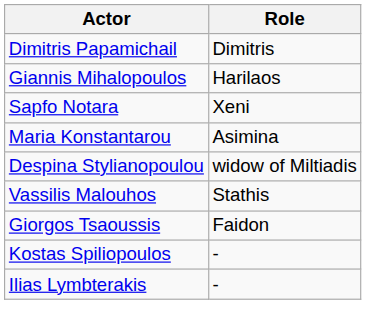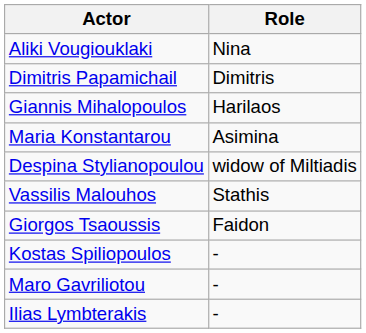+ row: Aliki Vougiouklaki | Nina
- row: Sapfo Notara | Xeni
+ row: Maro Gavriliotou | -
